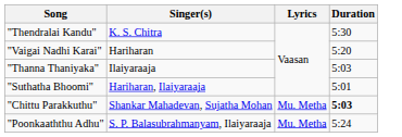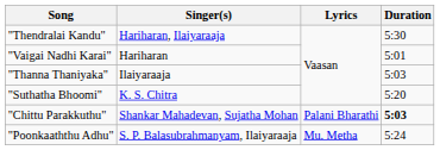"Thendralai Kandu" | Singer(s): K. S. Chitra -> Hariharan, Ilaiyaraaja
"Vaigai Nadhi Karai" | Duration: 5:20 -> 5:01
"Suthatha Bhoomi" | Singer(s): Hariharan, Ilaiyaraaja -> K. S. Chitra
"Suthatha Bhoomi" | Duration: 5:01 -> 5:20
"Chittu Parakkuthu" | Lyrics: Mu. Metha -> Palani Bharathi
